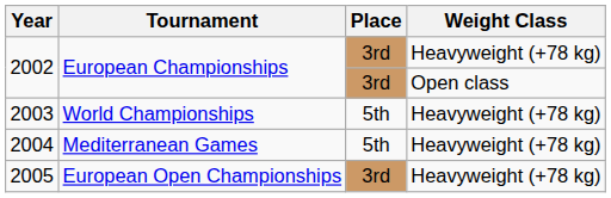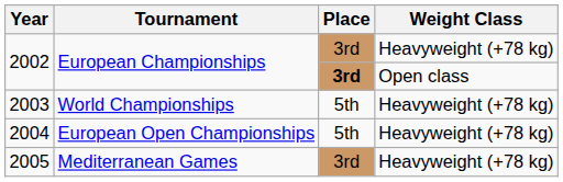2002 / Open class | Place: normal -> bold
2004 | Tournament: Mediterranean Games -> European Open Championships
2005 | Tournament: European Open Championships -> Mediterranean Games
